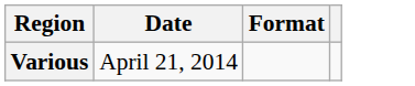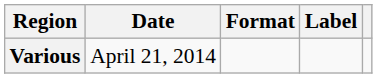+ column: Label
